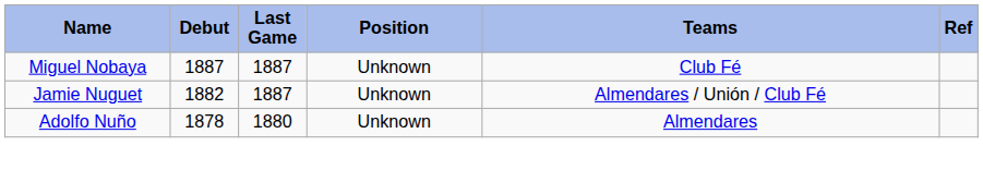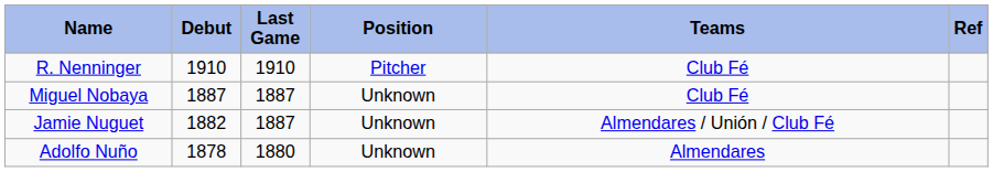+ row: R. Nenninger | 1910 | 1910 | Pitcher | Club Fé
